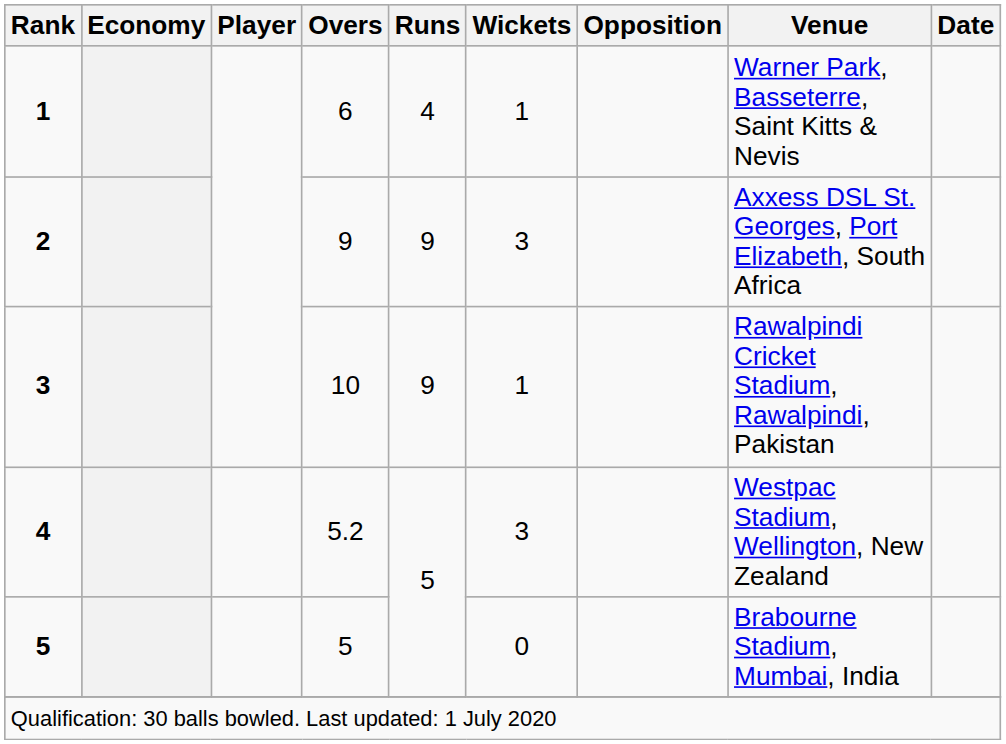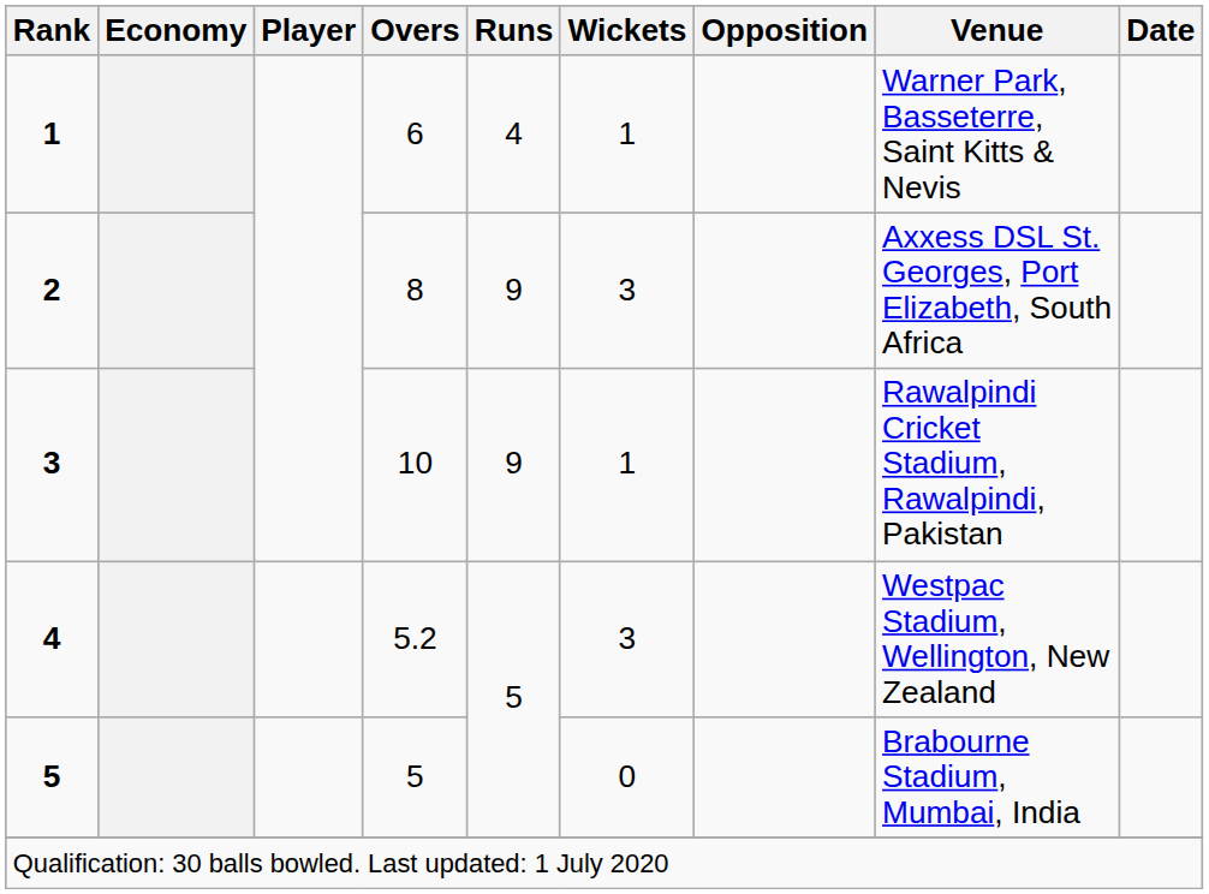2 | Overs: 9 -> 8
